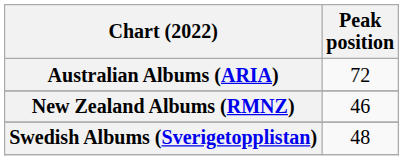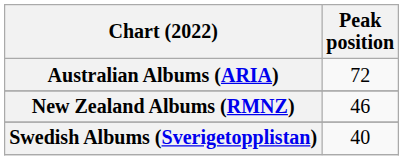Swedish Albums (Sverigetopplistan) | Peak position: 48 -> 40
